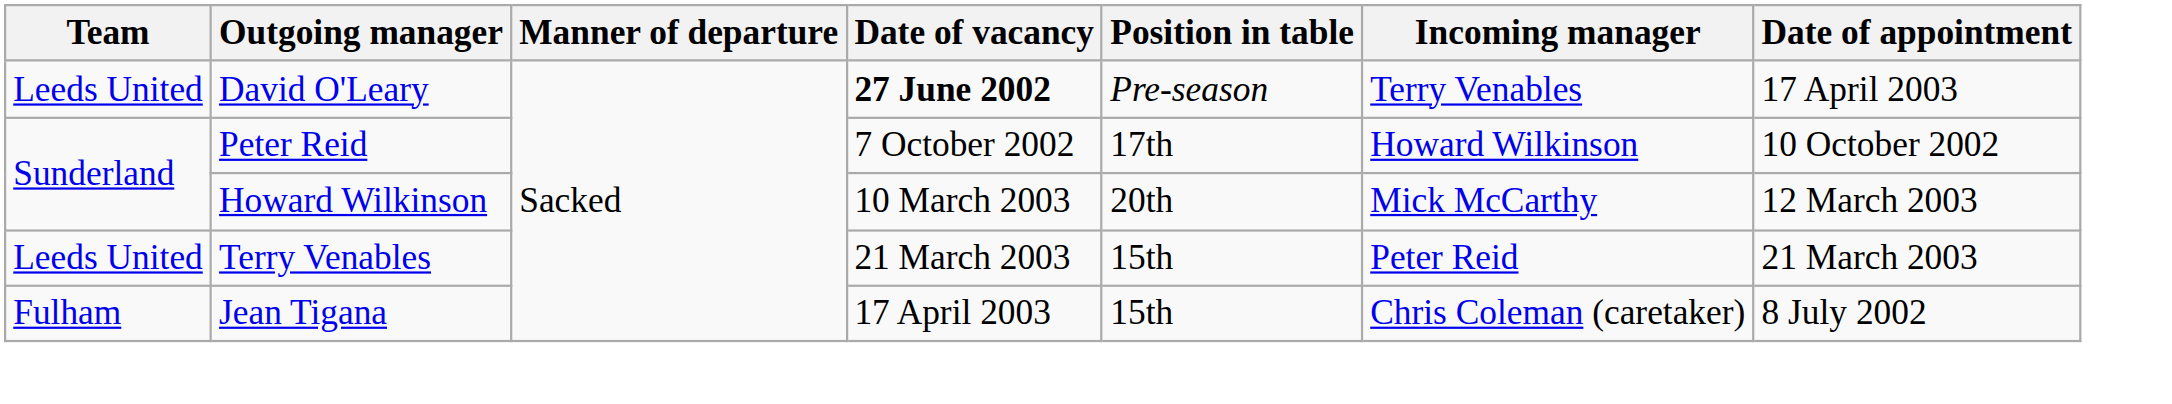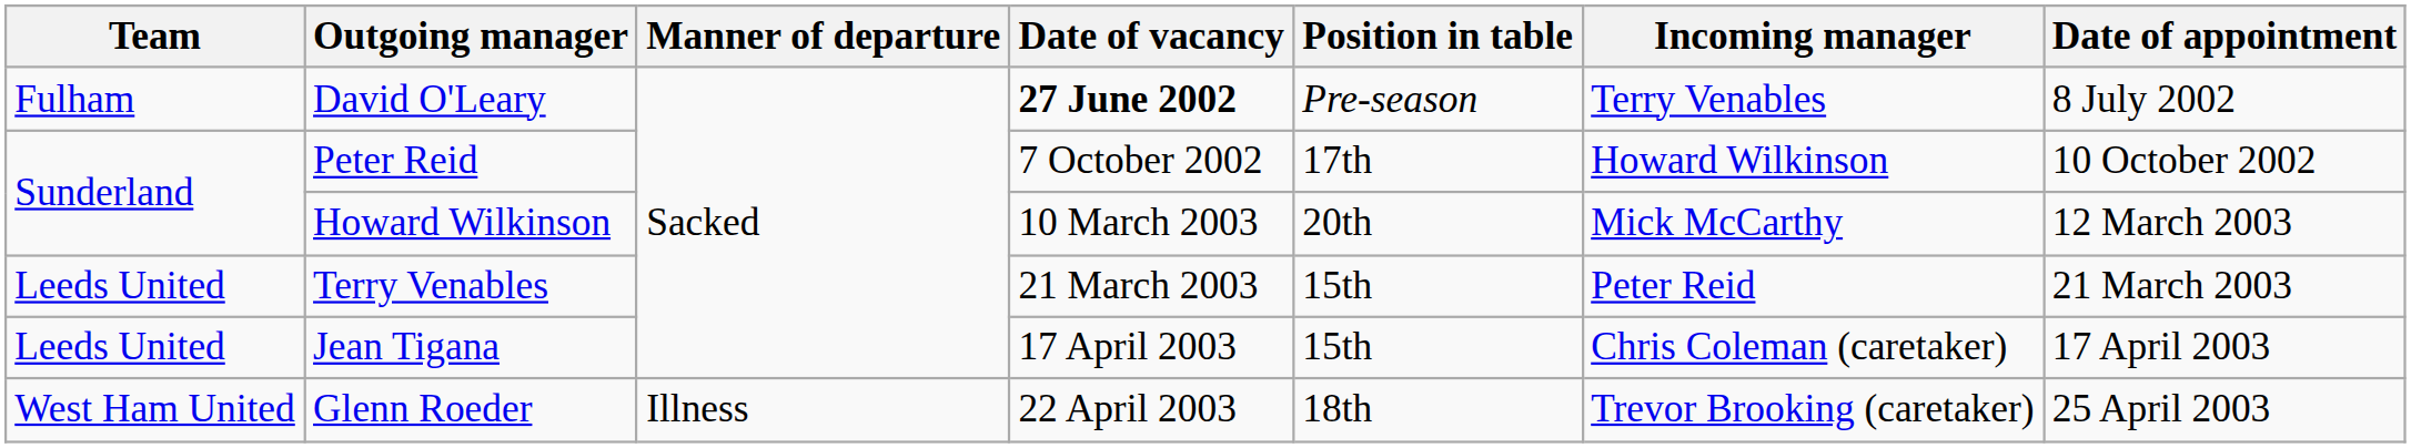David O'Leary | Team: Leeds United -> Fulham
David O'Leary | Date of appointment: 17 April 2003 -> 8 July 2002
Jean Tigana | Team: Fulham -> Leeds United
Jean Tigana | Date of appointment: 8 July 2002 -> 17 April 2003
+ row: West Ham United | Glenn Roeder | Illness | 22 April 2003 | 18th | Trevor Brooking (caretaker) | 25 April 2003
